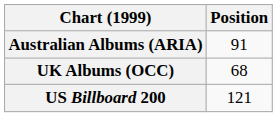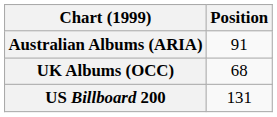US Billboard 200 | Position: 121 -> 131
